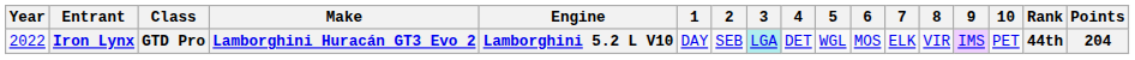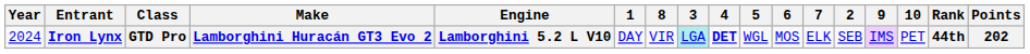columns swapped: 2 <-> 8
Iron Lynx | Year: 2022 -> 2024
Iron Lynx | 4: normal -> bold
Iron Lynx | Points: 204 -> 202
